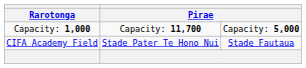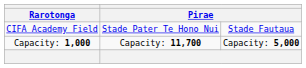rows swapped: CIFA Academy Field <-> Capacity: 1,000
